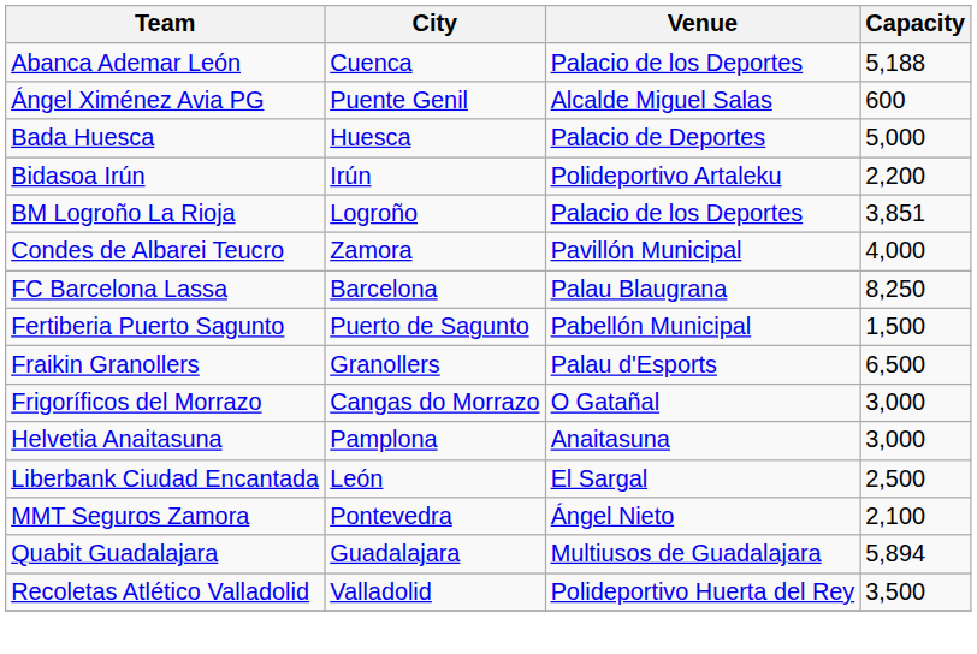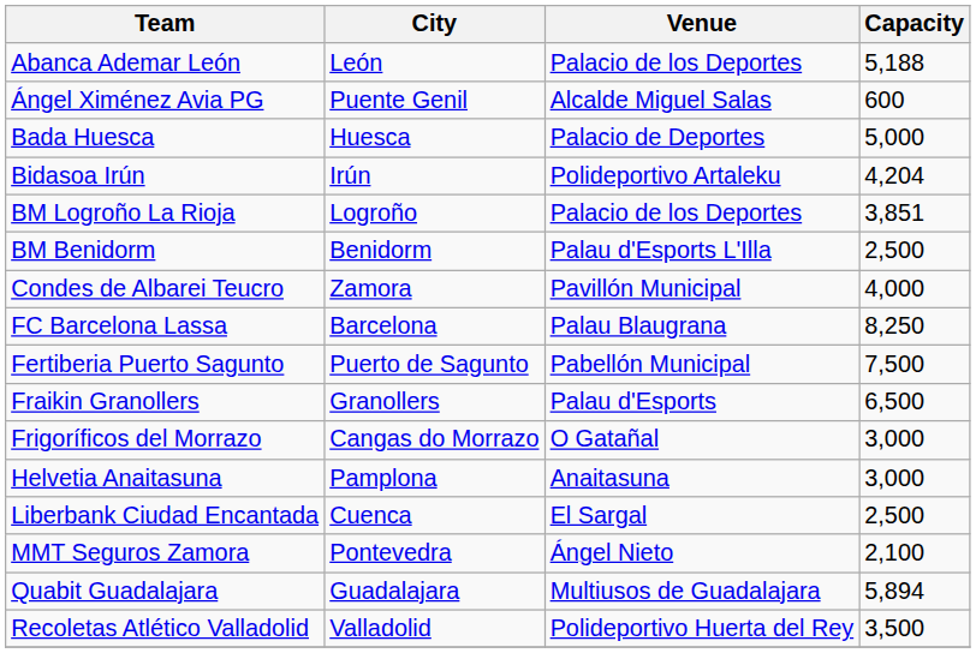Abanca Ademar León | City: Cuenca -> León
Bidasoa Irún | Capacity: 2,200 -> 4,204
+ row: BM Benidorm | Benidorm | Palau d'Esports L'Illa | 2,500
Fertiberia Puerto Sagunto | Capacity: 1,500 -> 7,500
Liberbank Ciudad Encantada | City: León -> Cuenca
